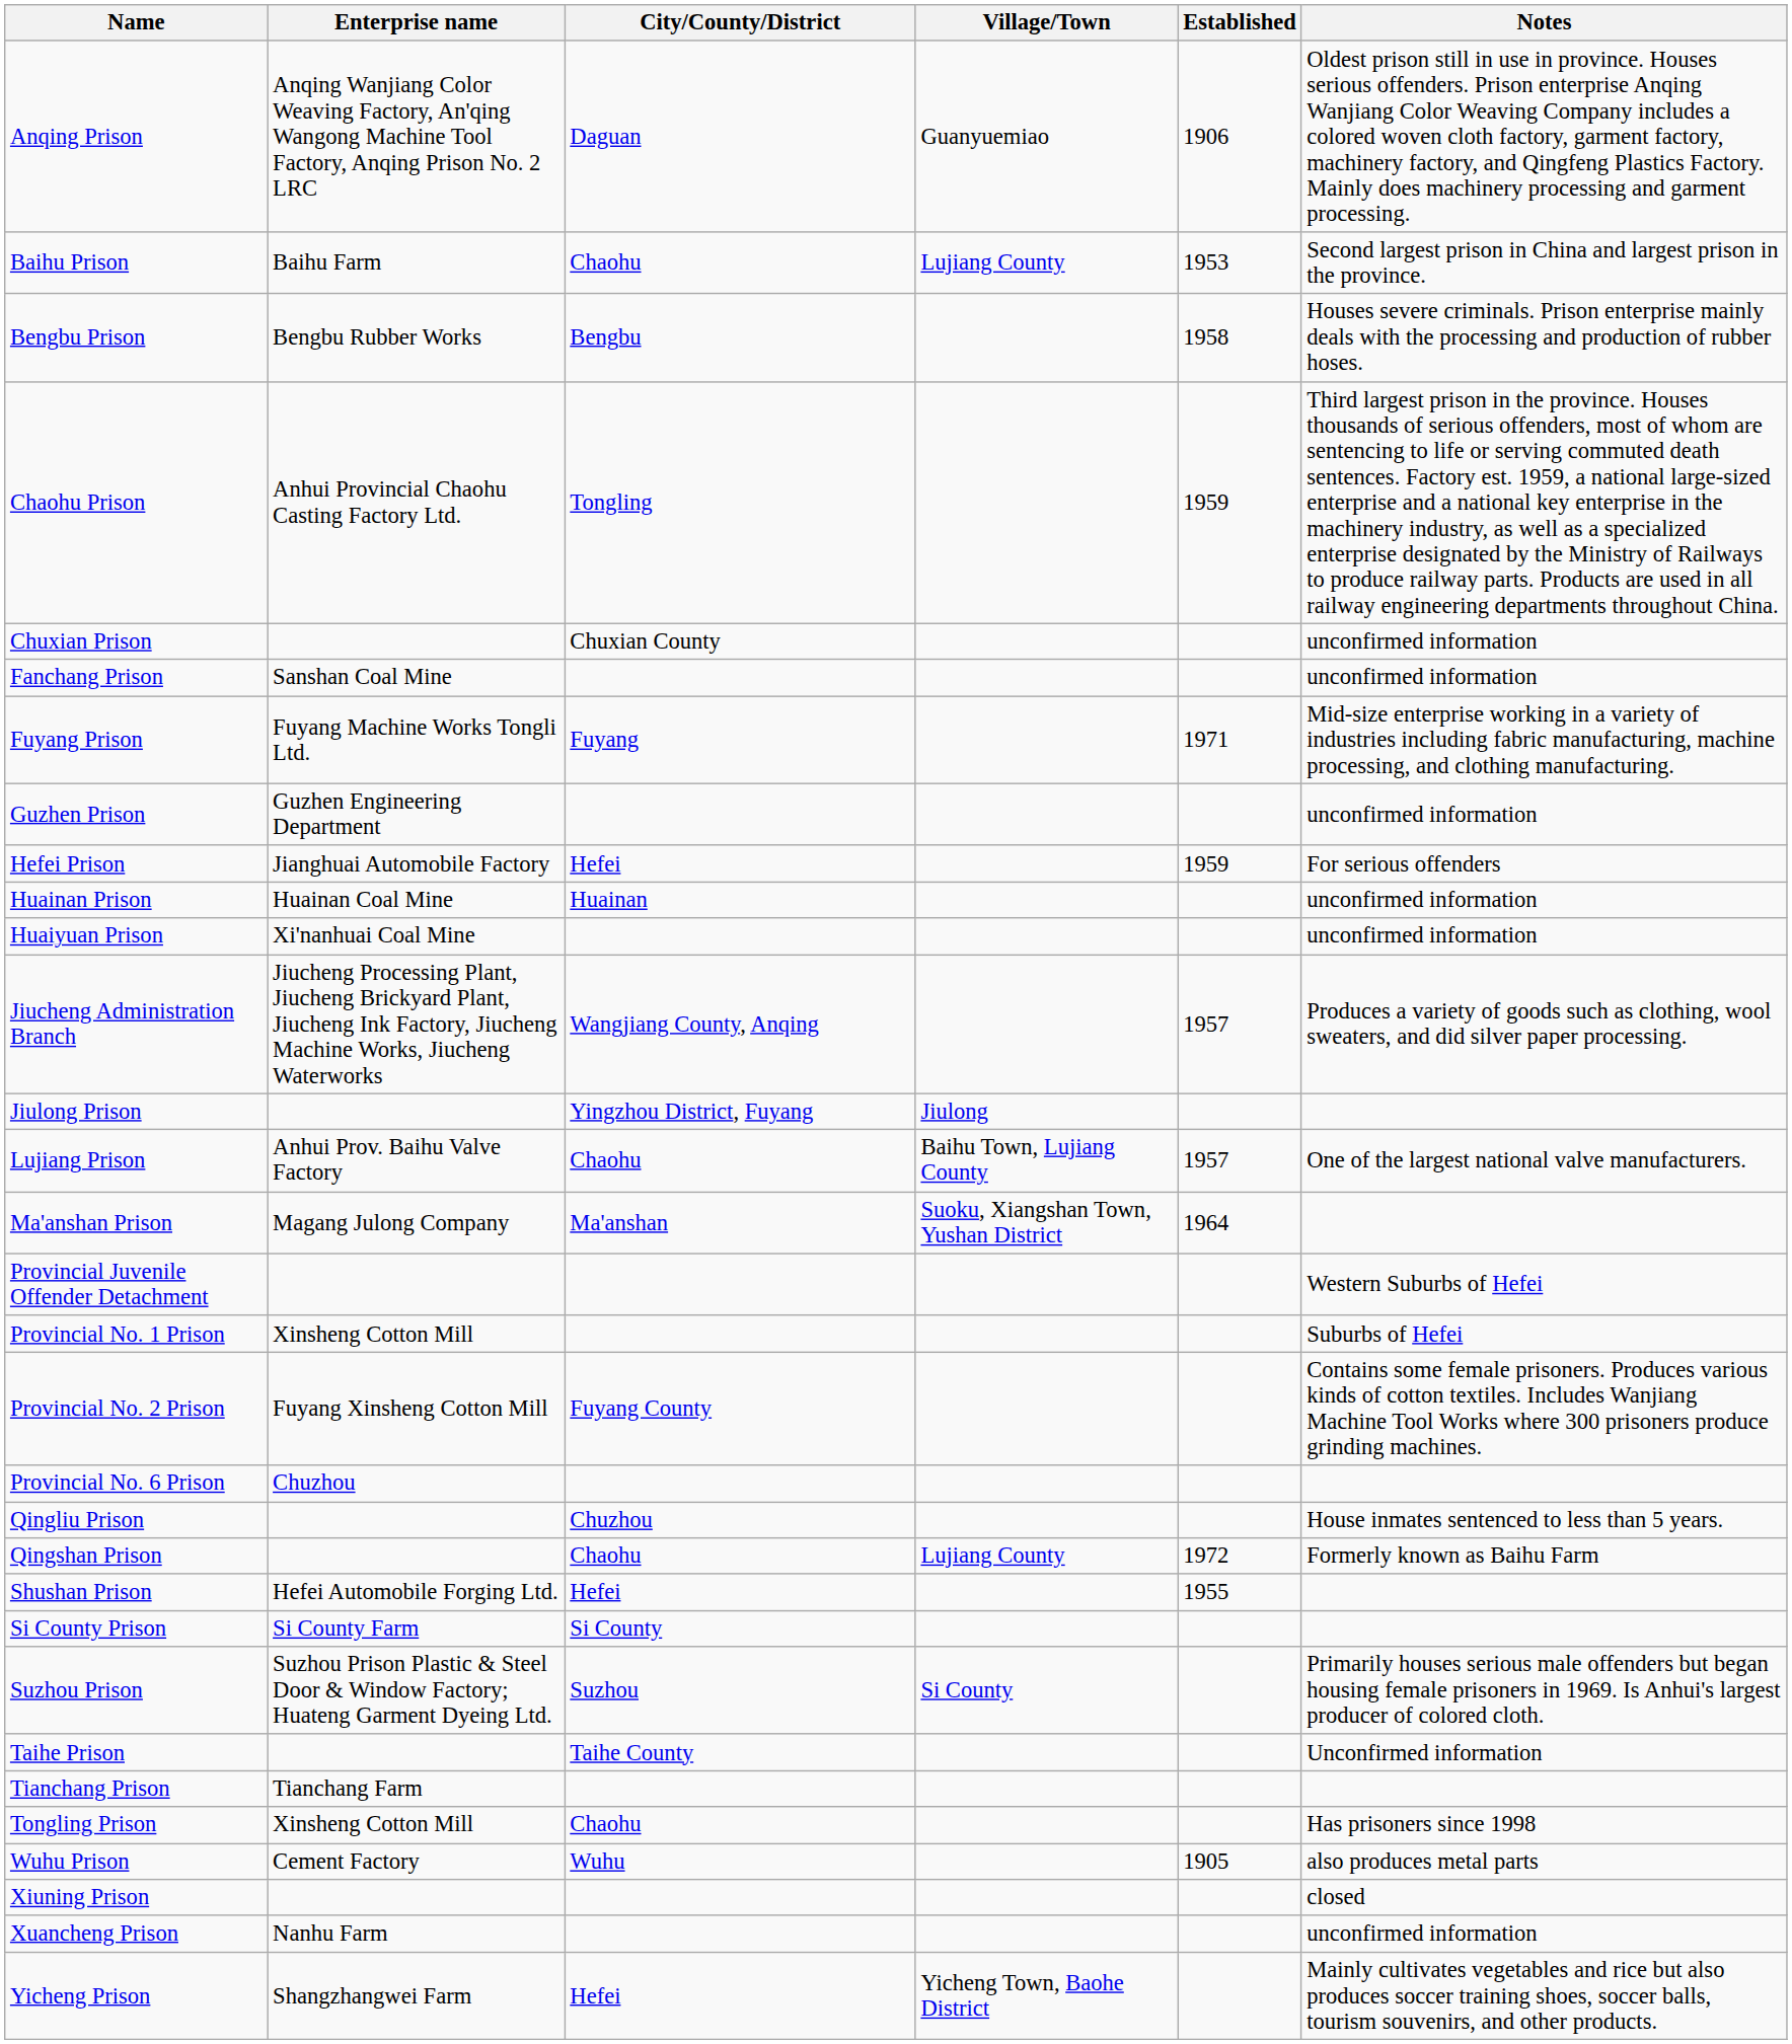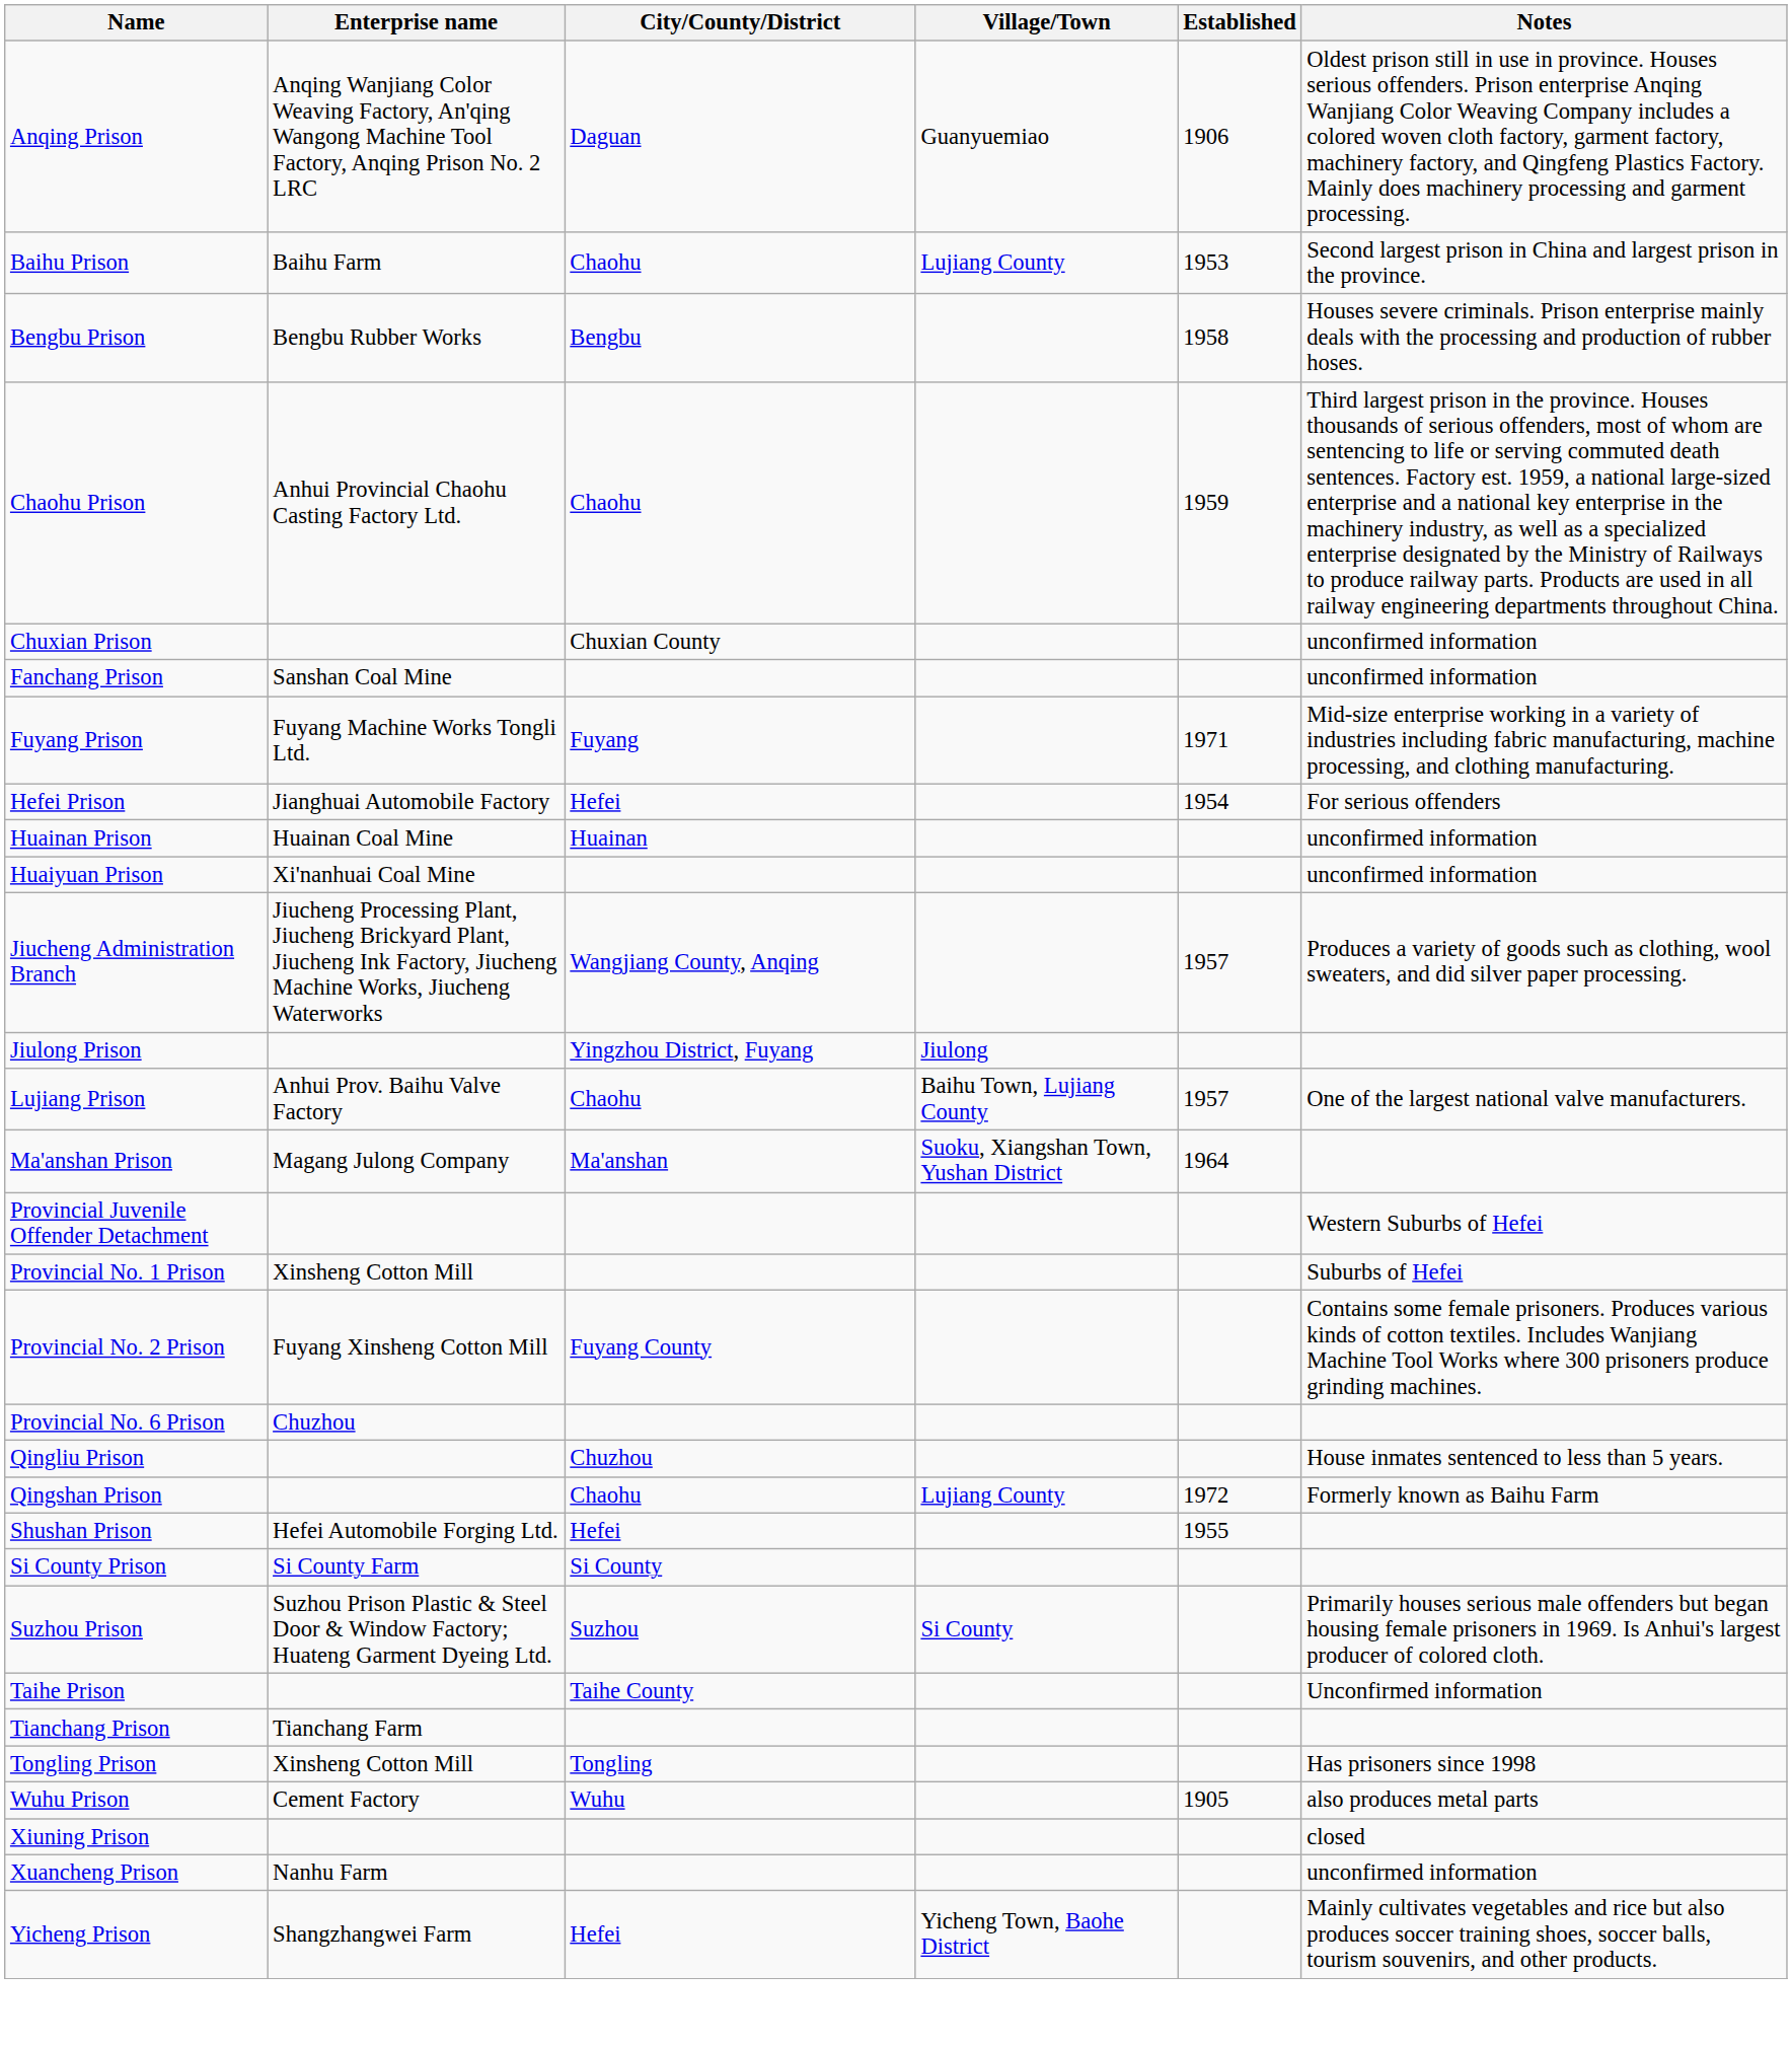Chaohu Prison | City/County/District: Tongling -> Chaohu
- row: Guzhen Prison | Guzhen Engineering Department | unconfirmed information
Hefei Prison | Established: 1959 -> 1954
Tongling Prison | City/County/District: Chaohu -> Tongling
